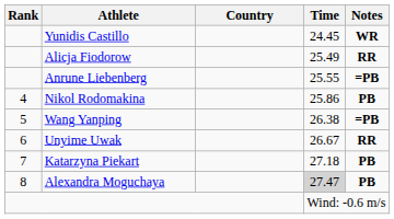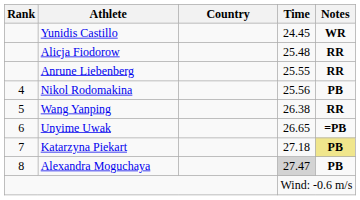Alicja Fiodorow | Time: 25.49 -> 25.48
Anrune Liebenberg | Notes: =PB -> RR
Nikol Rodomakina | Time: 25.86 -> 25.56
Wang Yanping | Notes: =PB -> RR
Unyime Uwak | Time: 26.67 -> 26.65
Unyime Uwak | Notes: RR -> =PB
Katarzyna Piekart | Notes: no background -> khaki background
